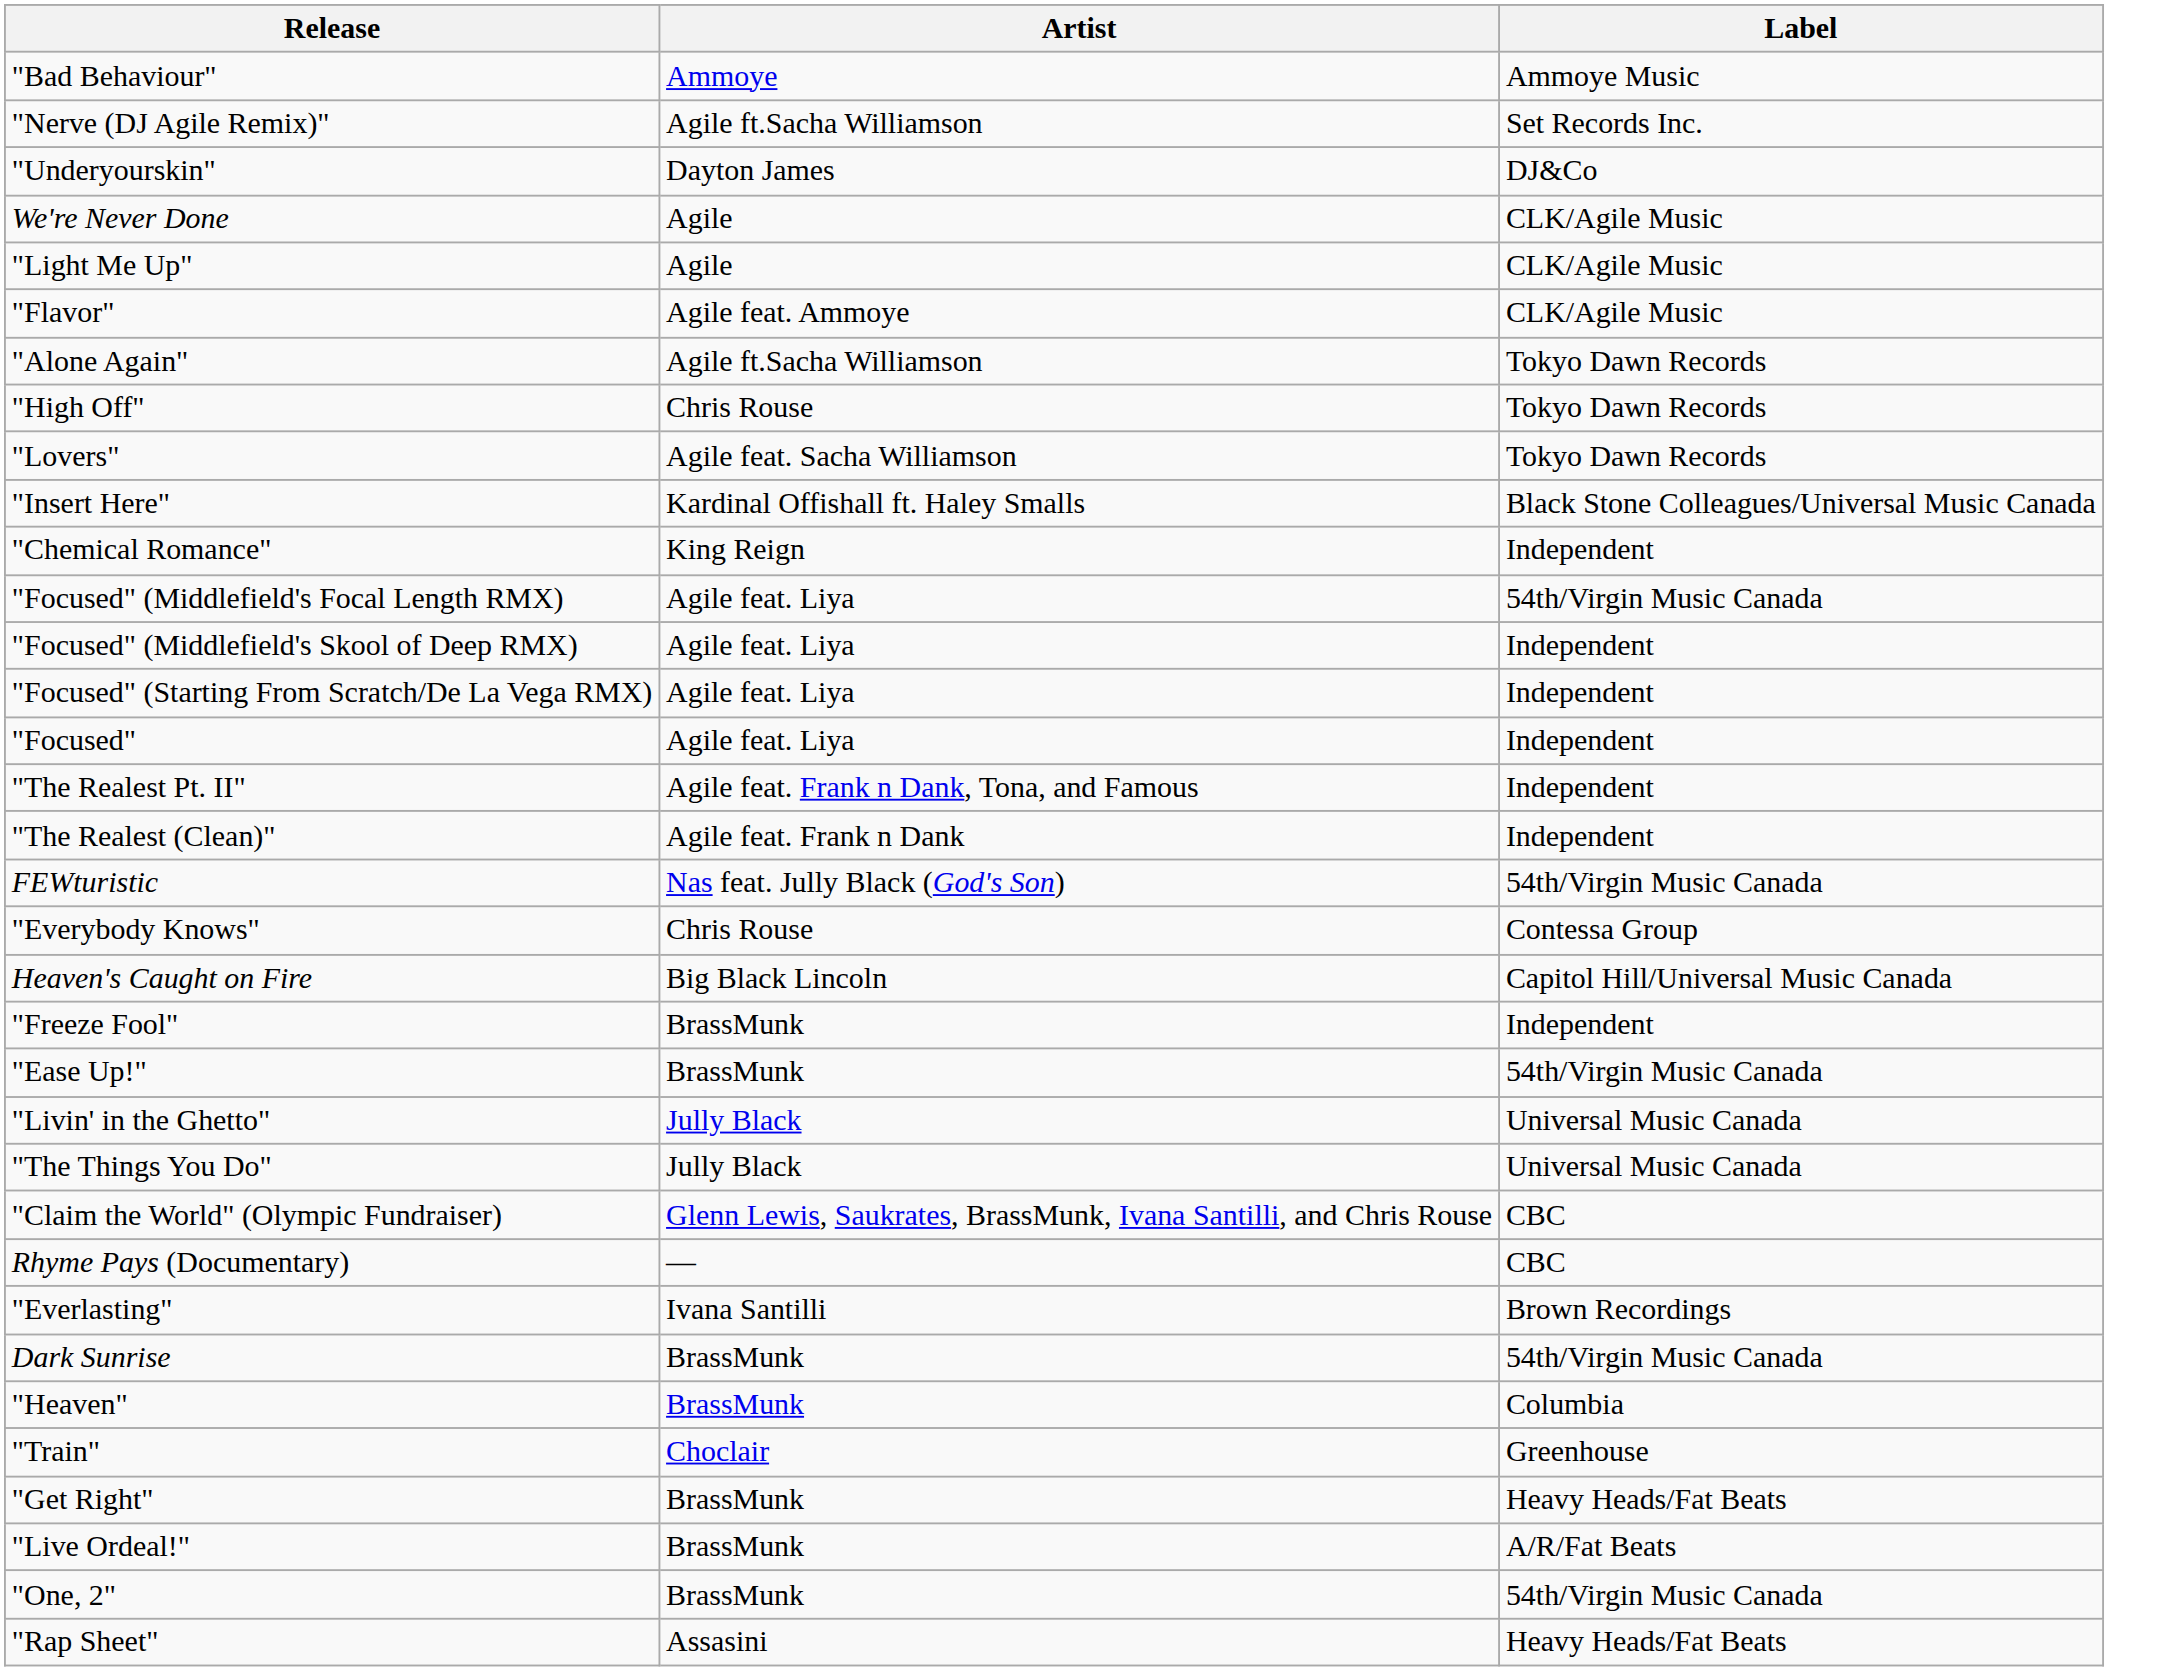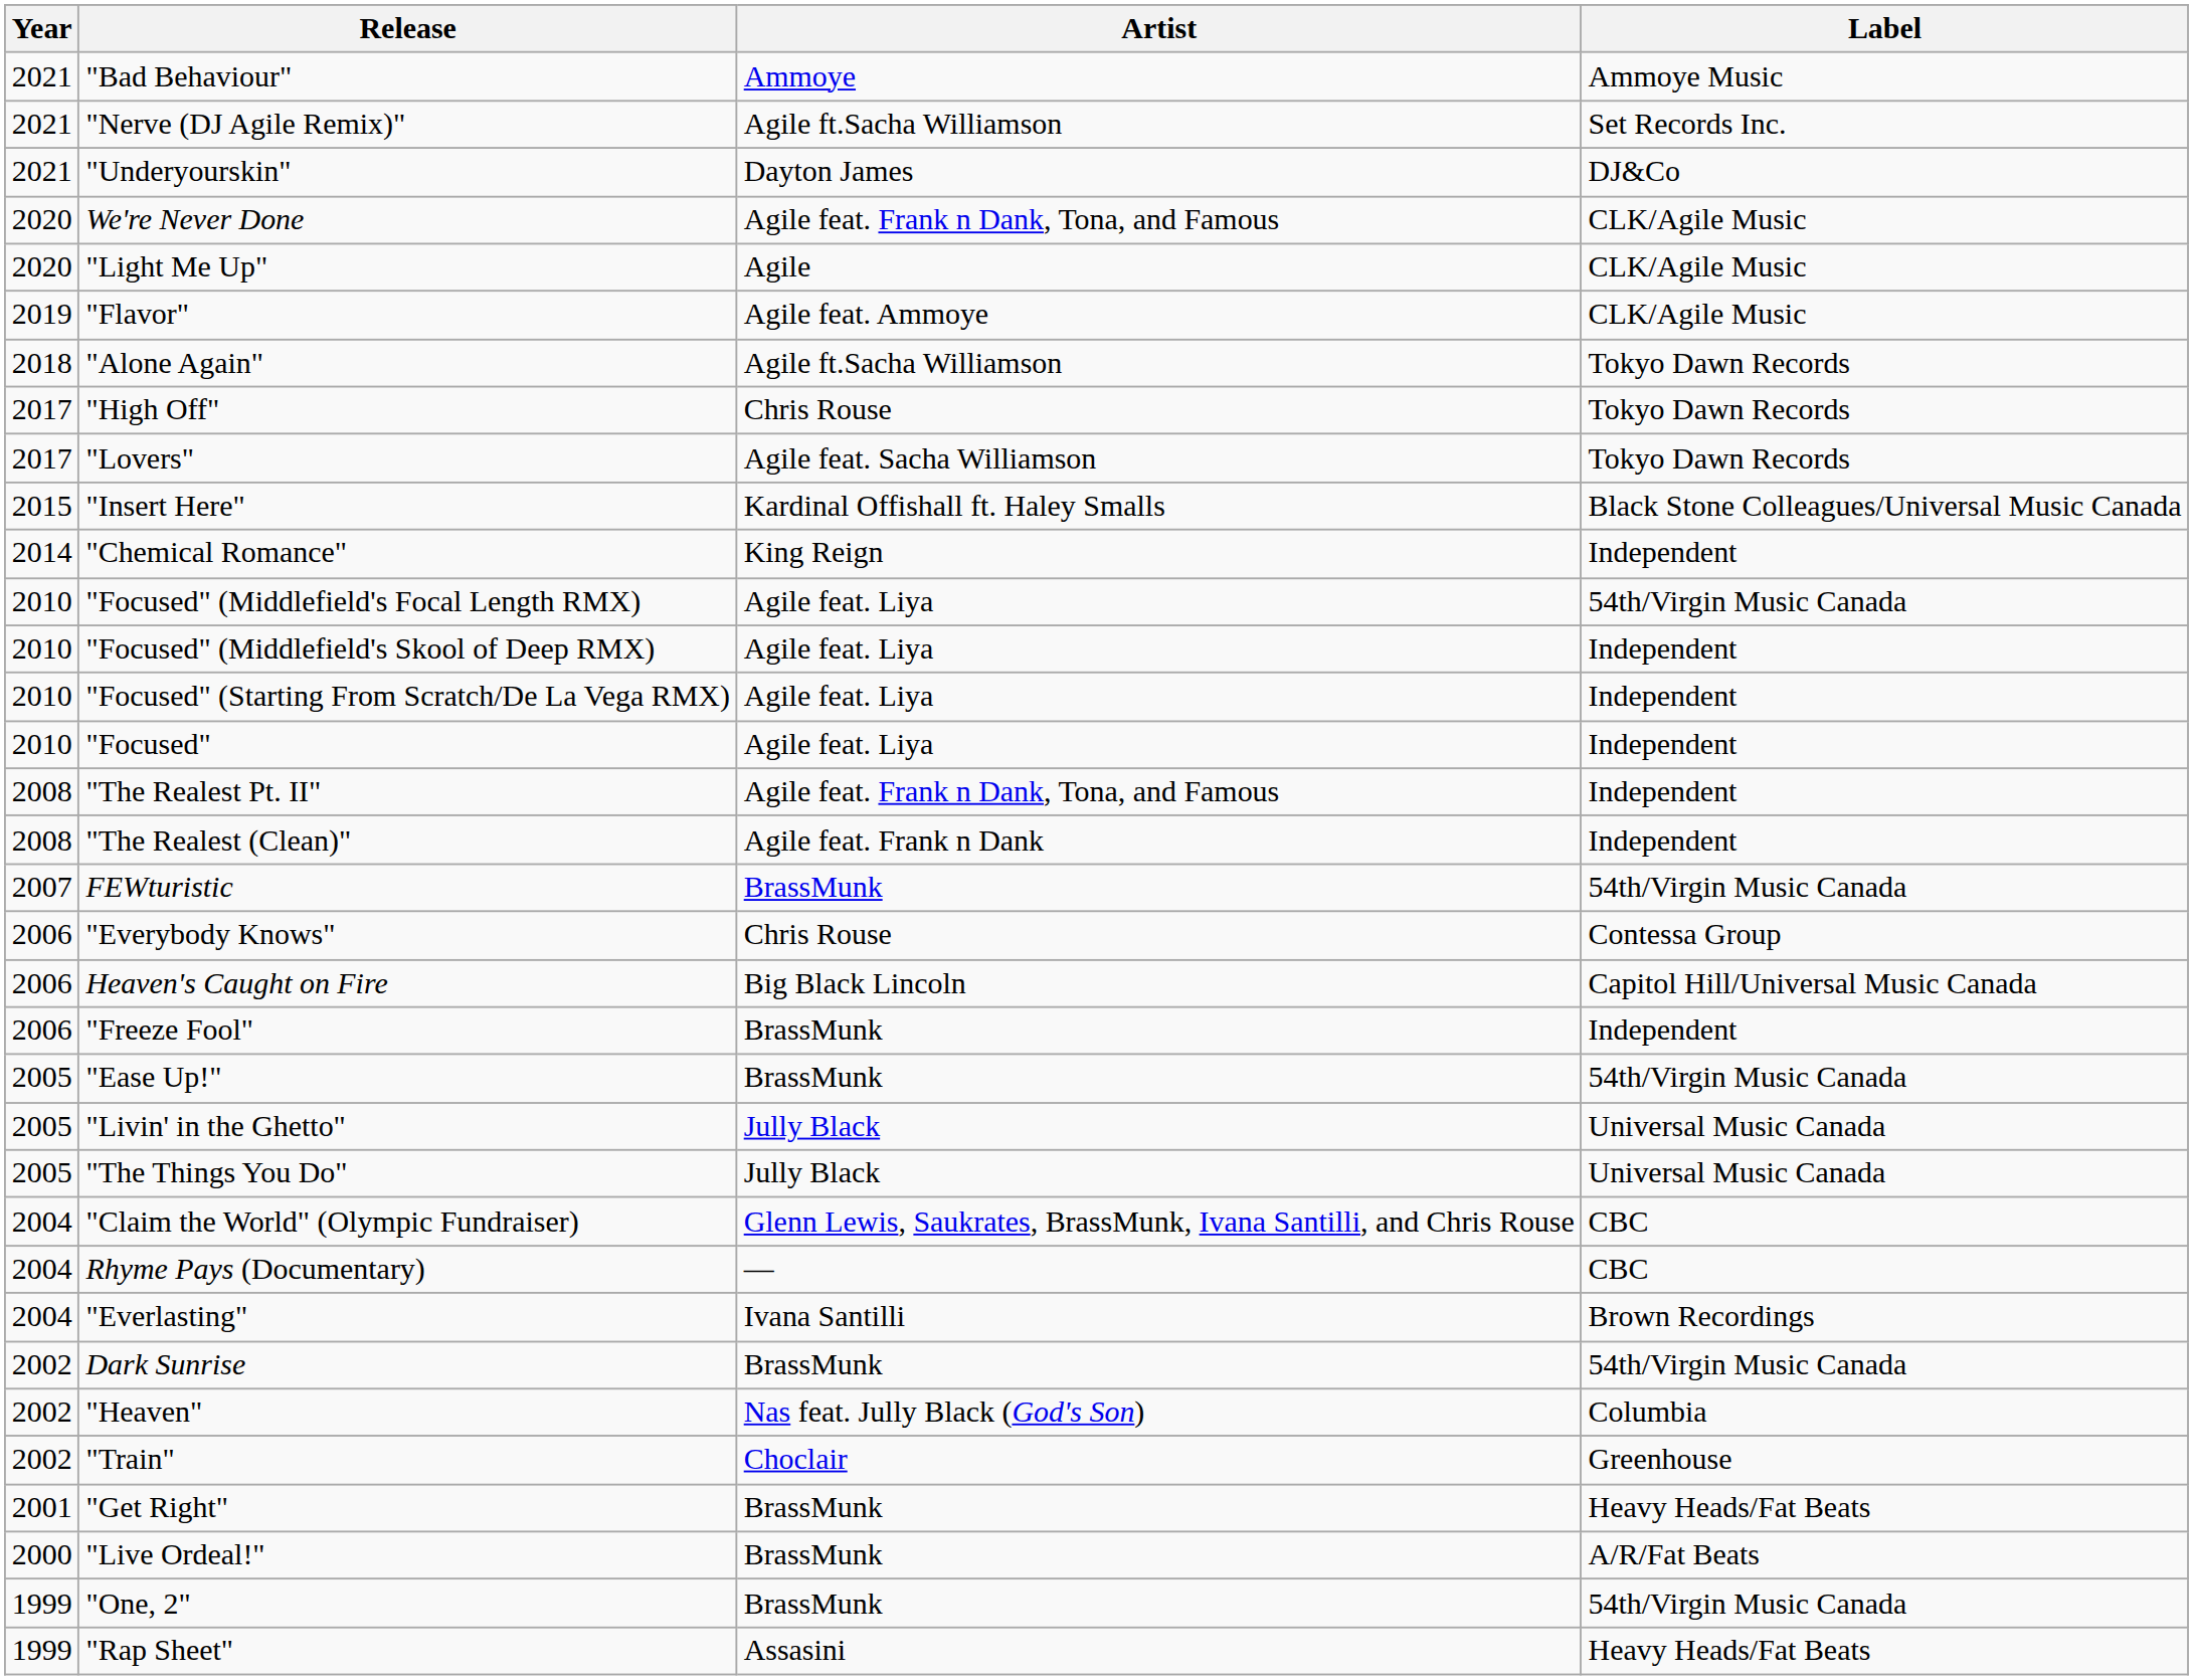+ column: Year | 2021 | 2021 | 2021 | 2020 | 2020 | 2019 | 2018 | 2017 | 2017 | 2015 | 2014 | 2010 | 2010 | 2010 | 2010 | 2008 | 2008 | 2007 | 2006 | 2006 | 2006 | 2005 | 2005 | 2005 | 2004 | 2004 | 2004 | 2002 | 2002 | 2002 | 2001 | 2000 | 1999 | 1999
We're Never Done | Artist: Agile -> Agile feat. Frank n Dank, Tona, and Famous
FEWturistic | Artist: Nas feat. Jully Black (God's Son) -> BrassMunk
"Heaven" | Artist: BrassMunk -> Nas feat. Jully Black (God's Son)
